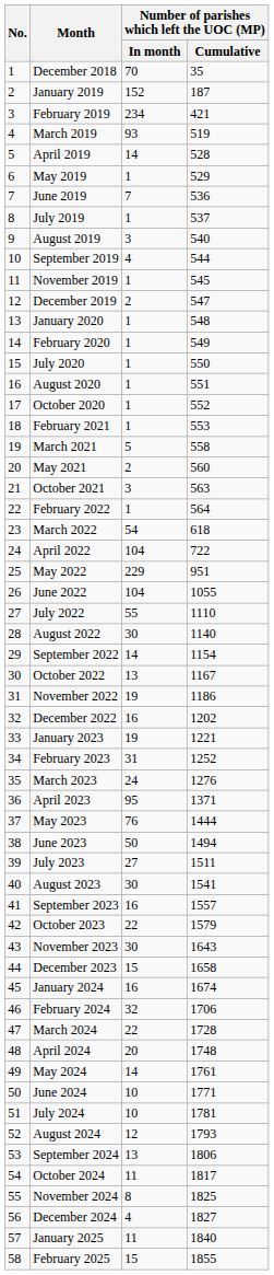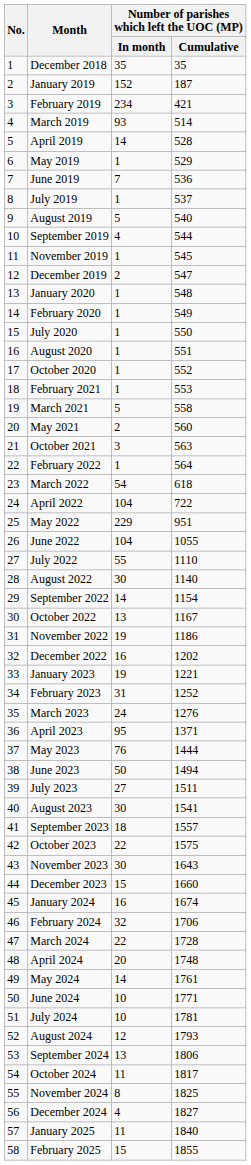December 2018 | Number of parishes which left the UOC (MP) / In month: 70 -> 35
March 2019 | Number of parishes which left the UOC (MP) / Cumulative: 519 -> 514
August 2019 | Number of parishes which left the UOC (MP) / In month: 3 -> 5
September 2023 | Number of parishes which left the UOC (MP) / In month: 16 -> 18
October 2023 | Number of parishes which left the UOC (MP) / Cumulative: 1579 -> 1575
December 2023 | Number of parishes which left the UOC (MP) / Cumulative: 1658 -> 1660
